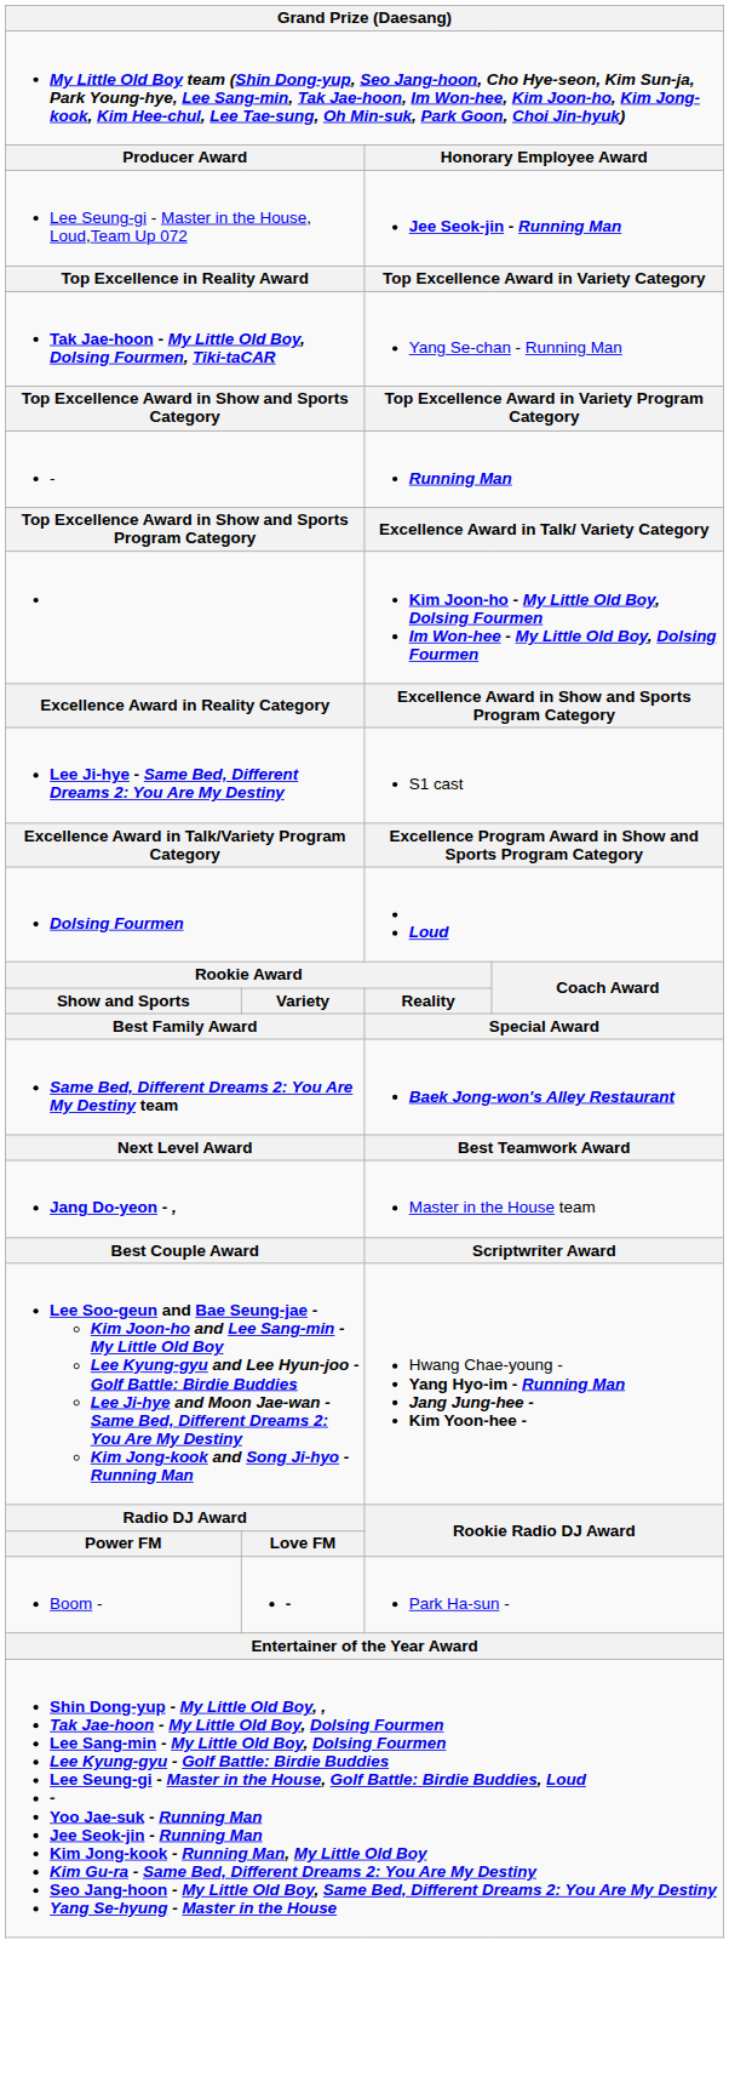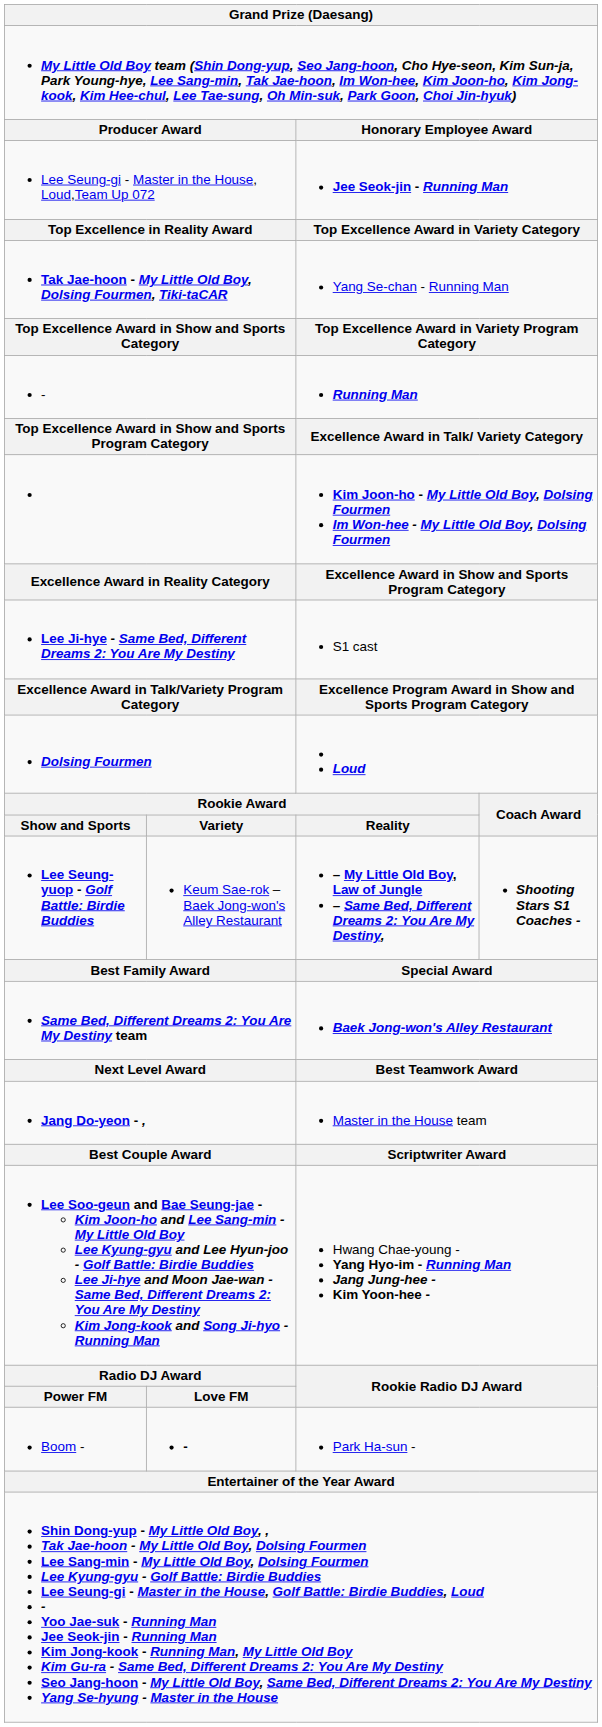+ row: Lee Seung-yuop - Golf Battle: Birdie Buddies | Keum Sae-rok – Baek Jong-won's Alley Restaurant | – My Little Old Boy, Law of Jungle – Same Bed, Different Dreams 2: You Are My Destiny, | Shooting Stars S1 Coaches -
